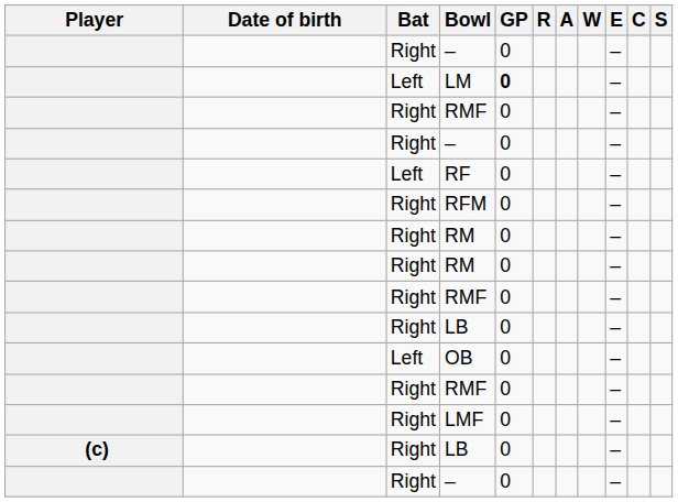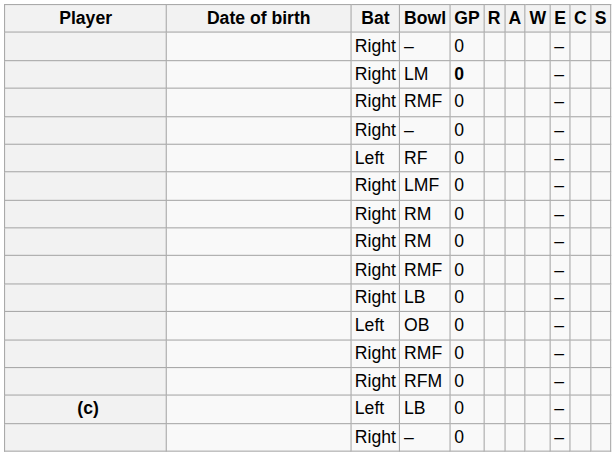LM | Bat: Left -> Right
rows swapped: RFM <-> LMF
(c) / LB | Bat: Right -> Left
